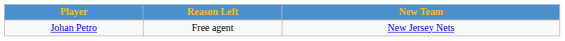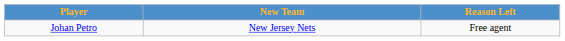columns swapped: Reason Left <-> New Team
